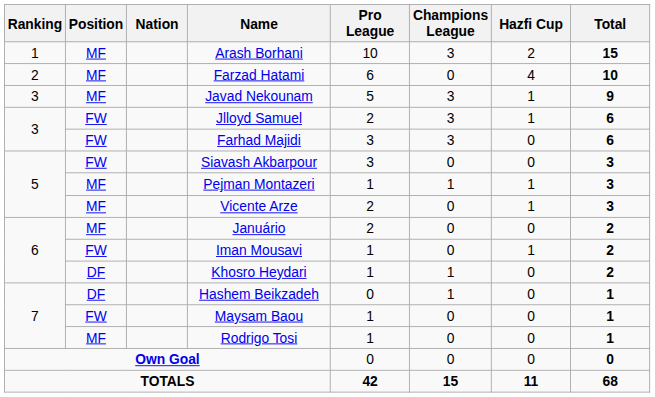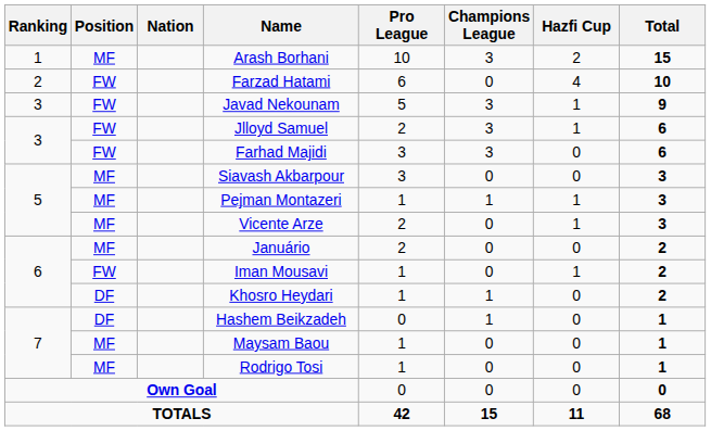Farzad Hatami | Position: MF -> FW
Javad Nekounam | Position: MF -> FW
Siavash Akbarpour | Position: FW -> MF
Maysam Baou | Position: FW -> MF
